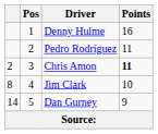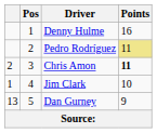Pedro Rodríguez | Points: no background -> khaki background
Jim Clark | column 1: 8 -> 1
Dan Gurney | column 1: 14 -> 13
